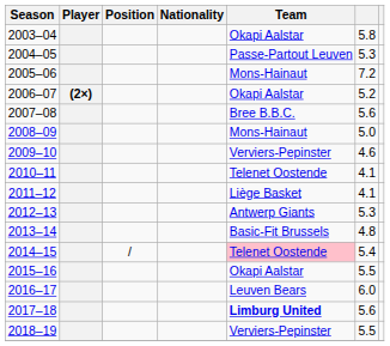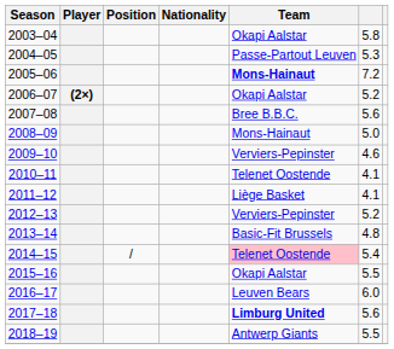2005–06 | Team: normal -> bold
2012–13 | Team: Antwerp Giants -> Verviers-Pepinster
2012–13 | column 6: 5.3 -> 5.2
2018–19 | Team: Verviers-Pepinster -> Antwerp Giants
